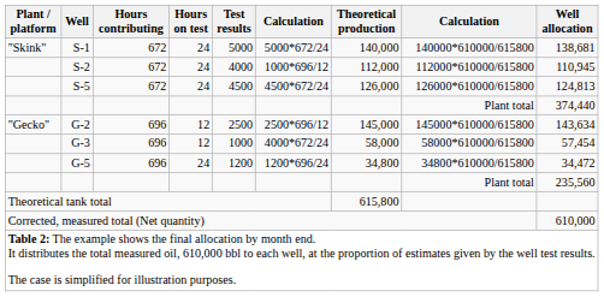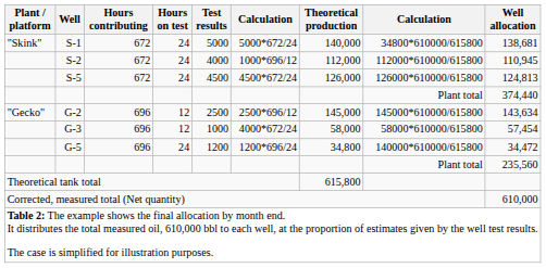S-1 | column 8: 140000*610000/615800 -> 34800*610000/615800
G-5 | column 8: 34800*610000/615800 -> 140000*610000/615800
